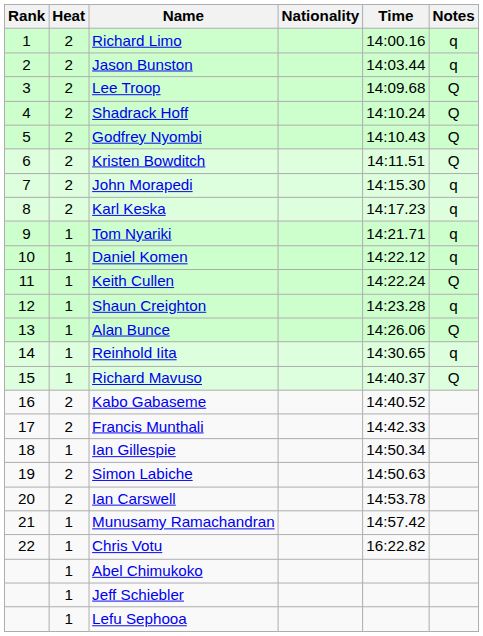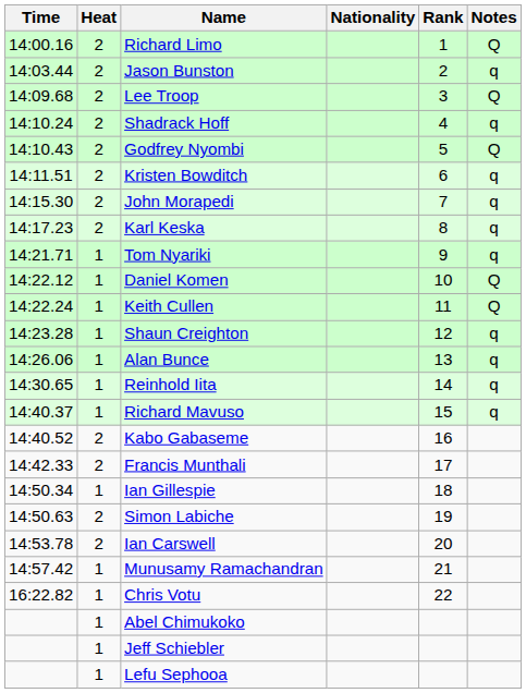columns swapped: Rank <-> Time
Richard Limo | Notes: q -> Q
Shadrack Hoff | Notes: Q -> q
Kristen Bowditch | Notes: Q -> q
Daniel Komen | Notes: q -> Q
Alan Bunce | Notes: Q -> q
Richard Mavuso | Notes: Q -> q
